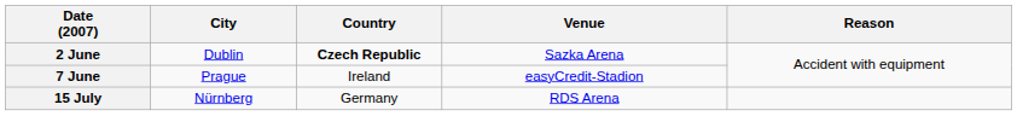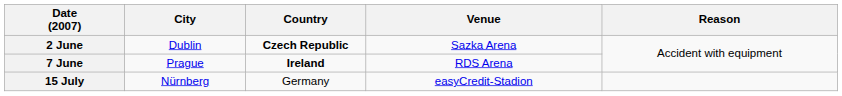7 June | Country: normal -> bold
7 June | Venue: easyCredit-Stadion -> RDS Arena
15 July | Venue: RDS Arena -> easyCredit-Stadion
